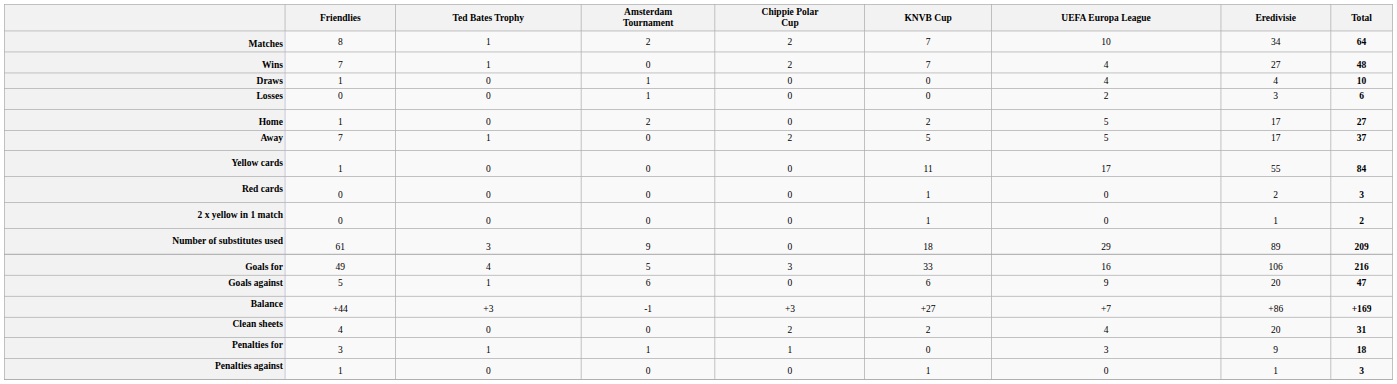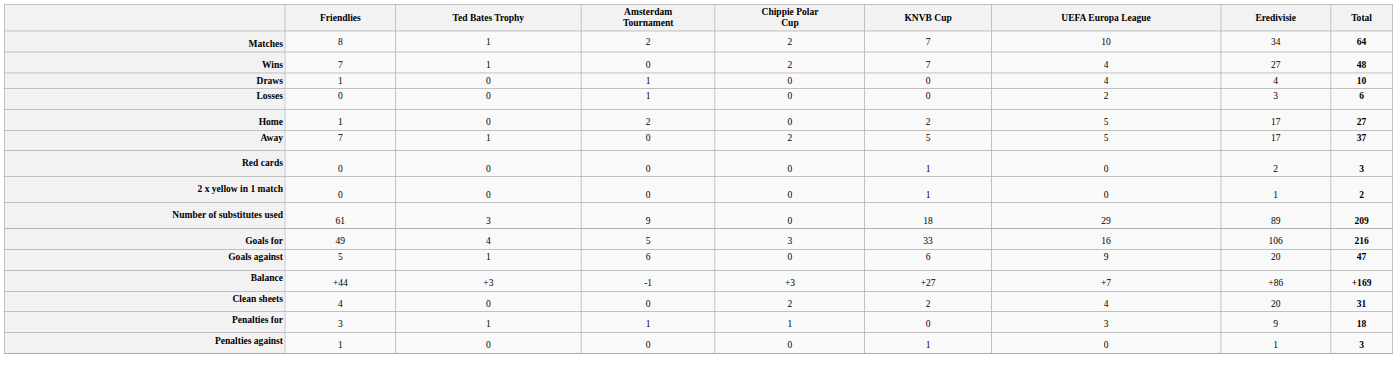- row: Yellow cards | 1 | 0 | 0 | 0 | 11 | 17 | 55 | 84
